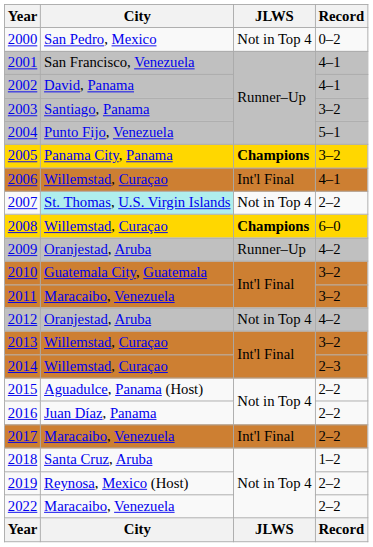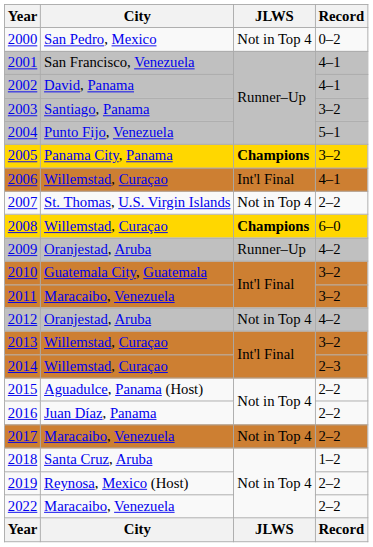2007 | City: paleturquoise background -> no background
2017 | JLWS: Int'l Final -> Not in Top 4
